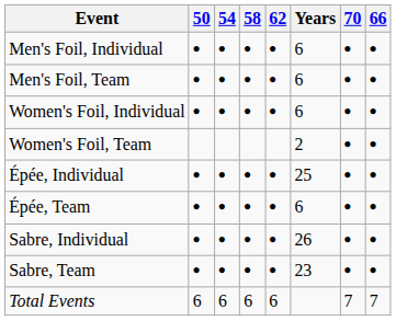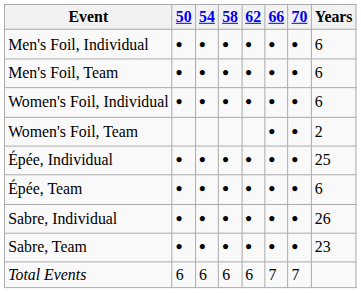columns swapped: 66 <-> Years
